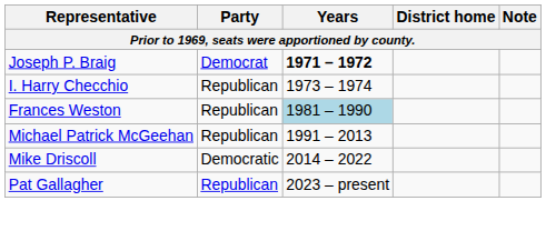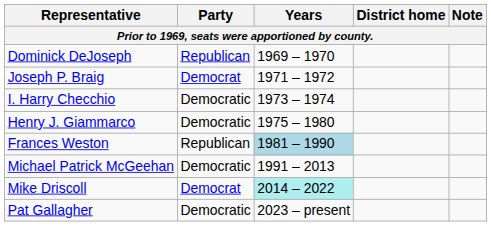+ row: Dominick DeJoseph | Republican | 1969 – 1970
Joseph P. Braig | Years: bold -> normal
I. Harry Checchio | Party: Republican -> Democratic
+ row: Henry J. Giammarco | Democratic | 1975 – 1980
Michael Patrick McGeehan | Party: Republican -> Democratic
Mike Driscoll | Party: Democratic -> Democrat
Mike Driscoll | Years: no background -> paleturquoise background
Pat Gallagher | Party: Republican -> Democratic
